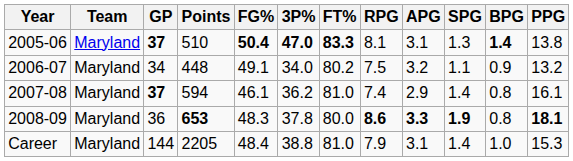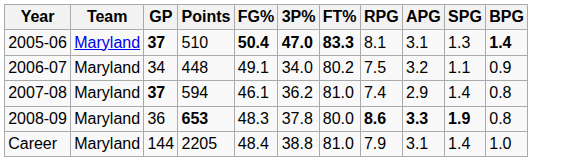- column: PPG | 13.8 | 13.2 | 16.1 | 18.1 | 15.3
